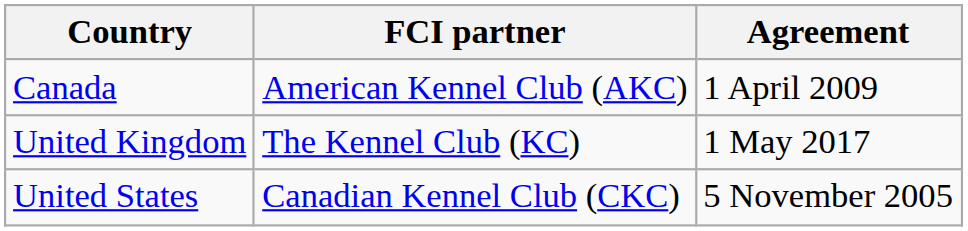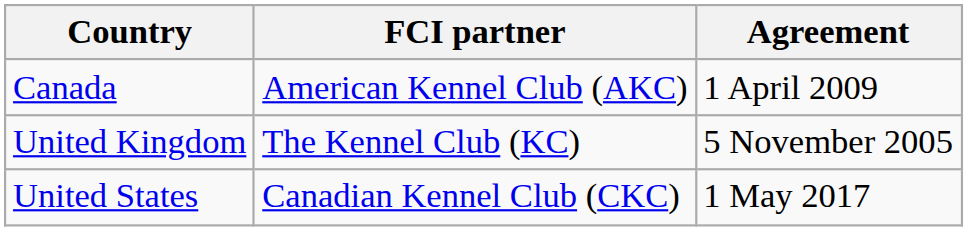United Kingdom | Agreement: 1 May 2017 -> 5 November 2005
United States | Agreement: 5 November 2005 -> 1 May 2017
